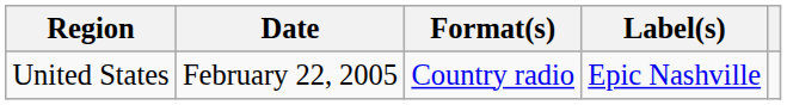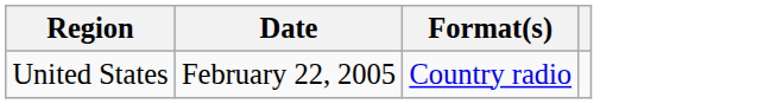- column: Label(s) | Epic Nashville
